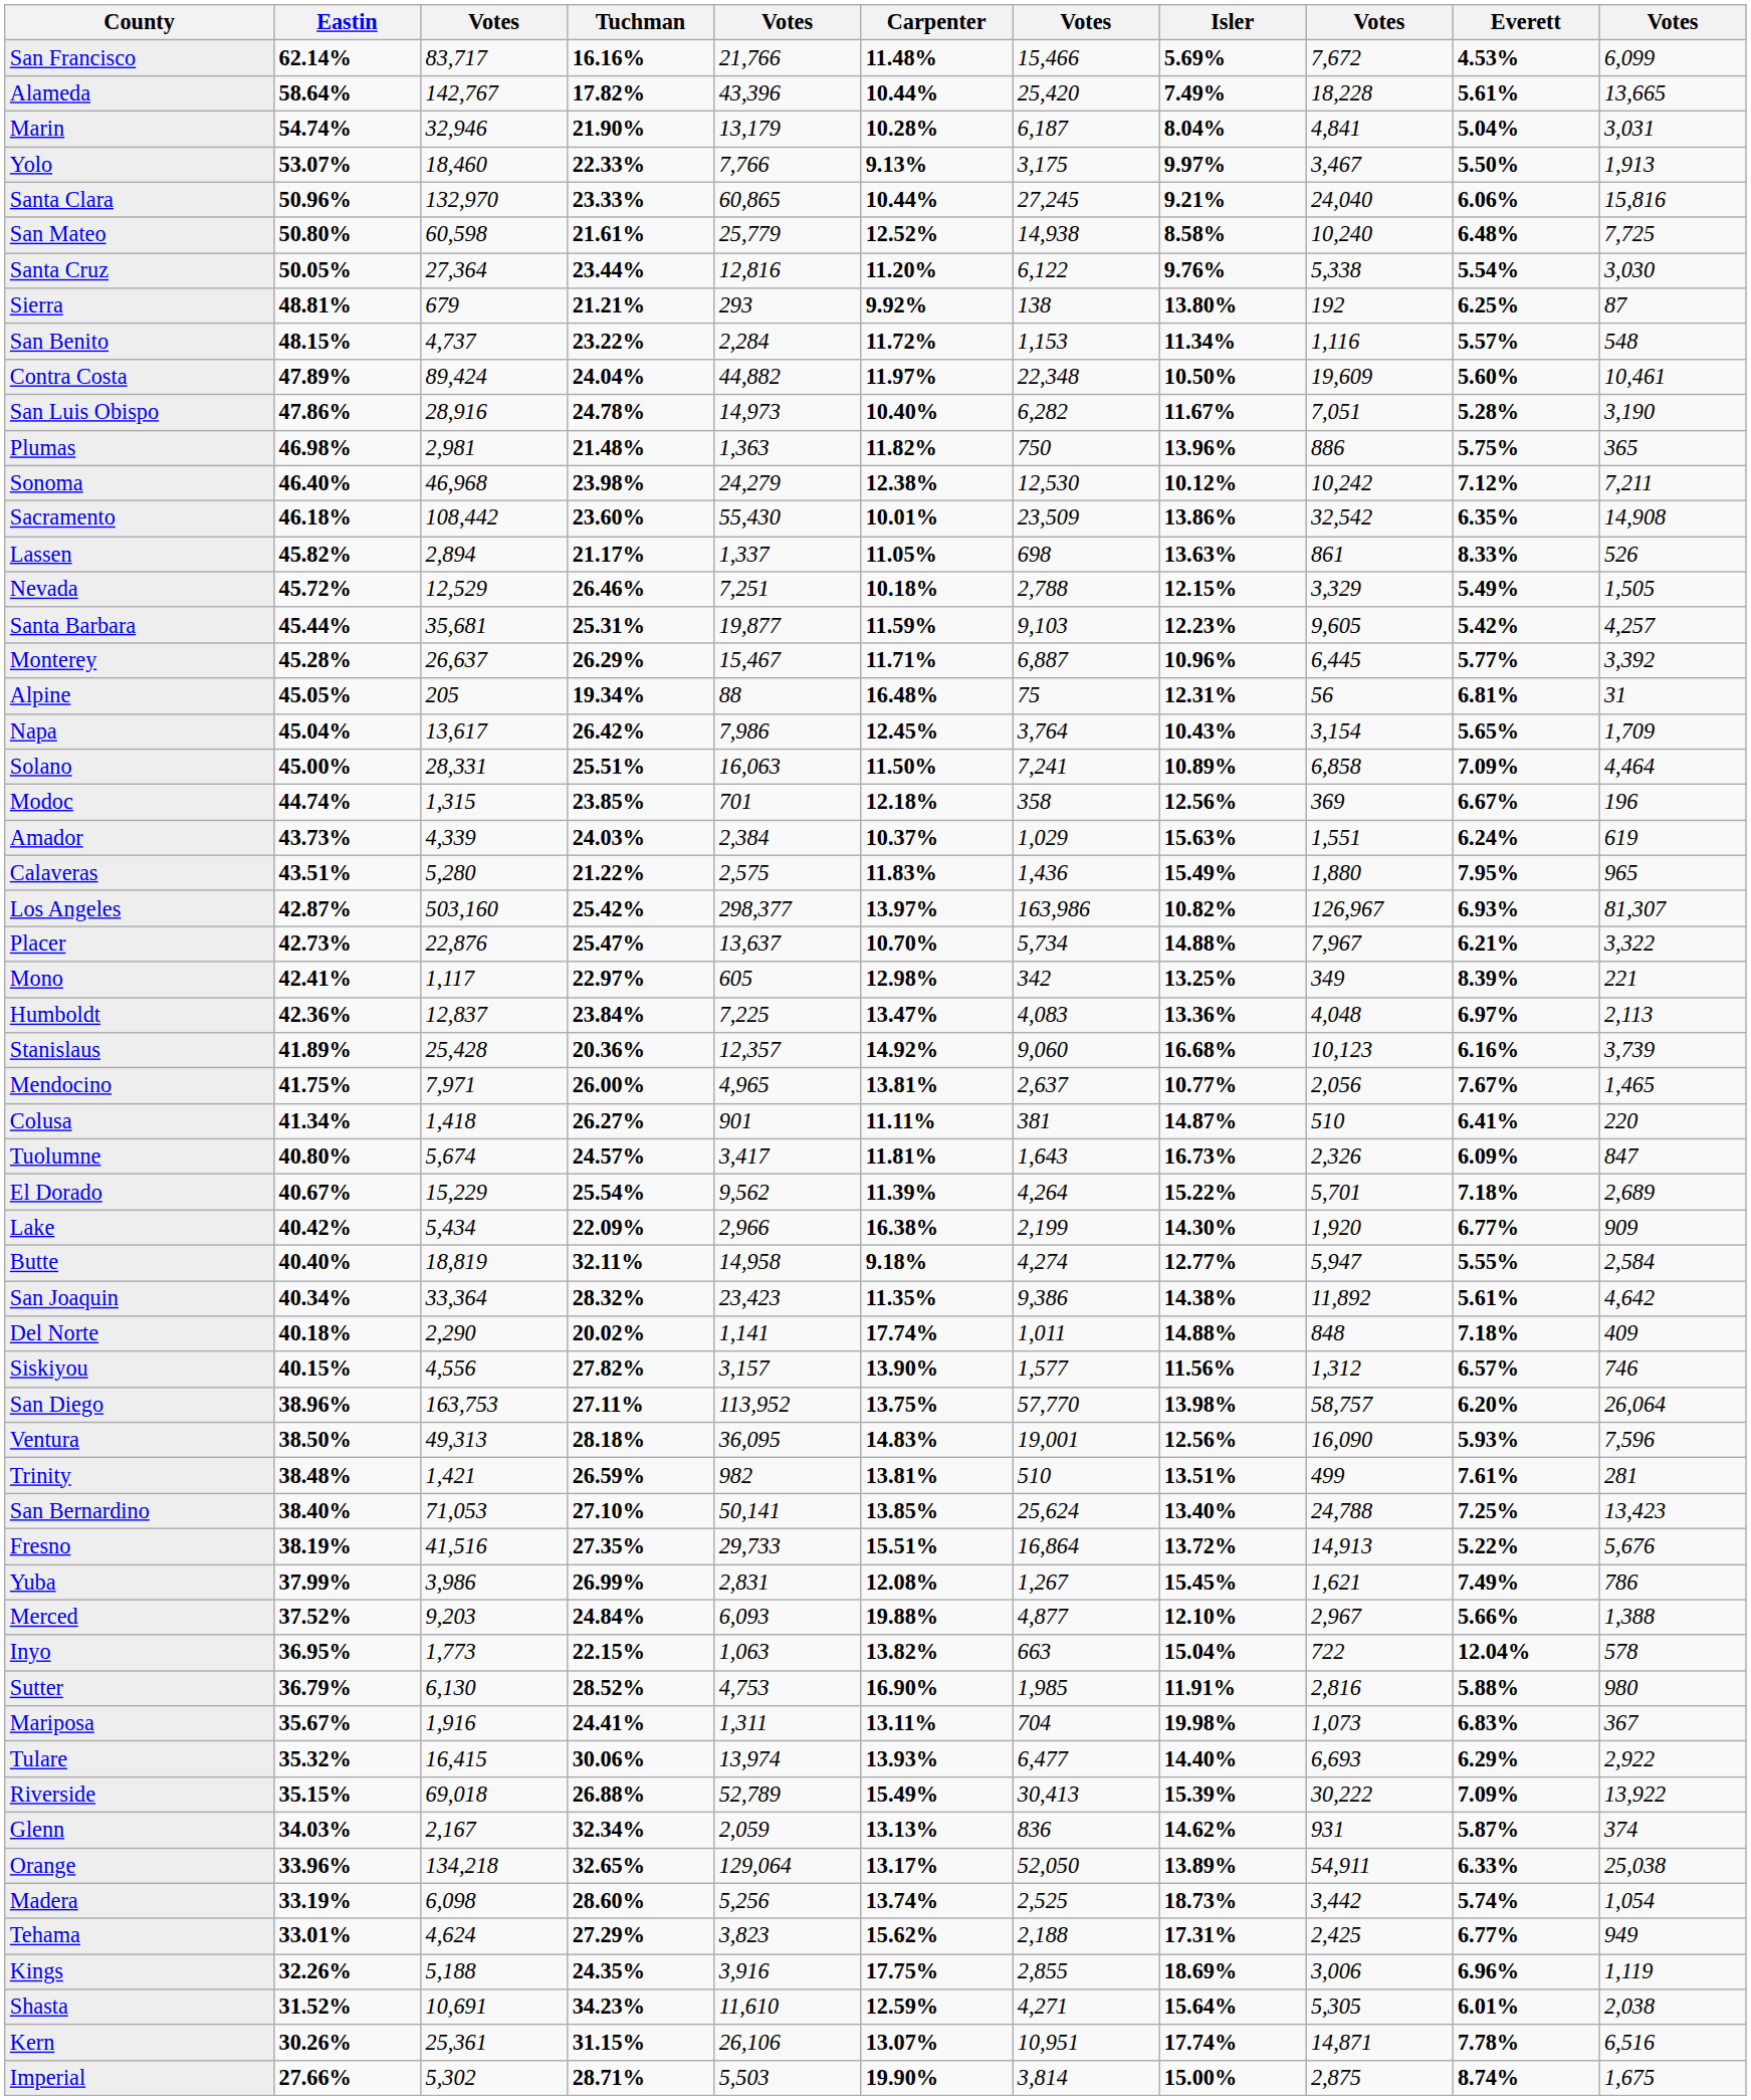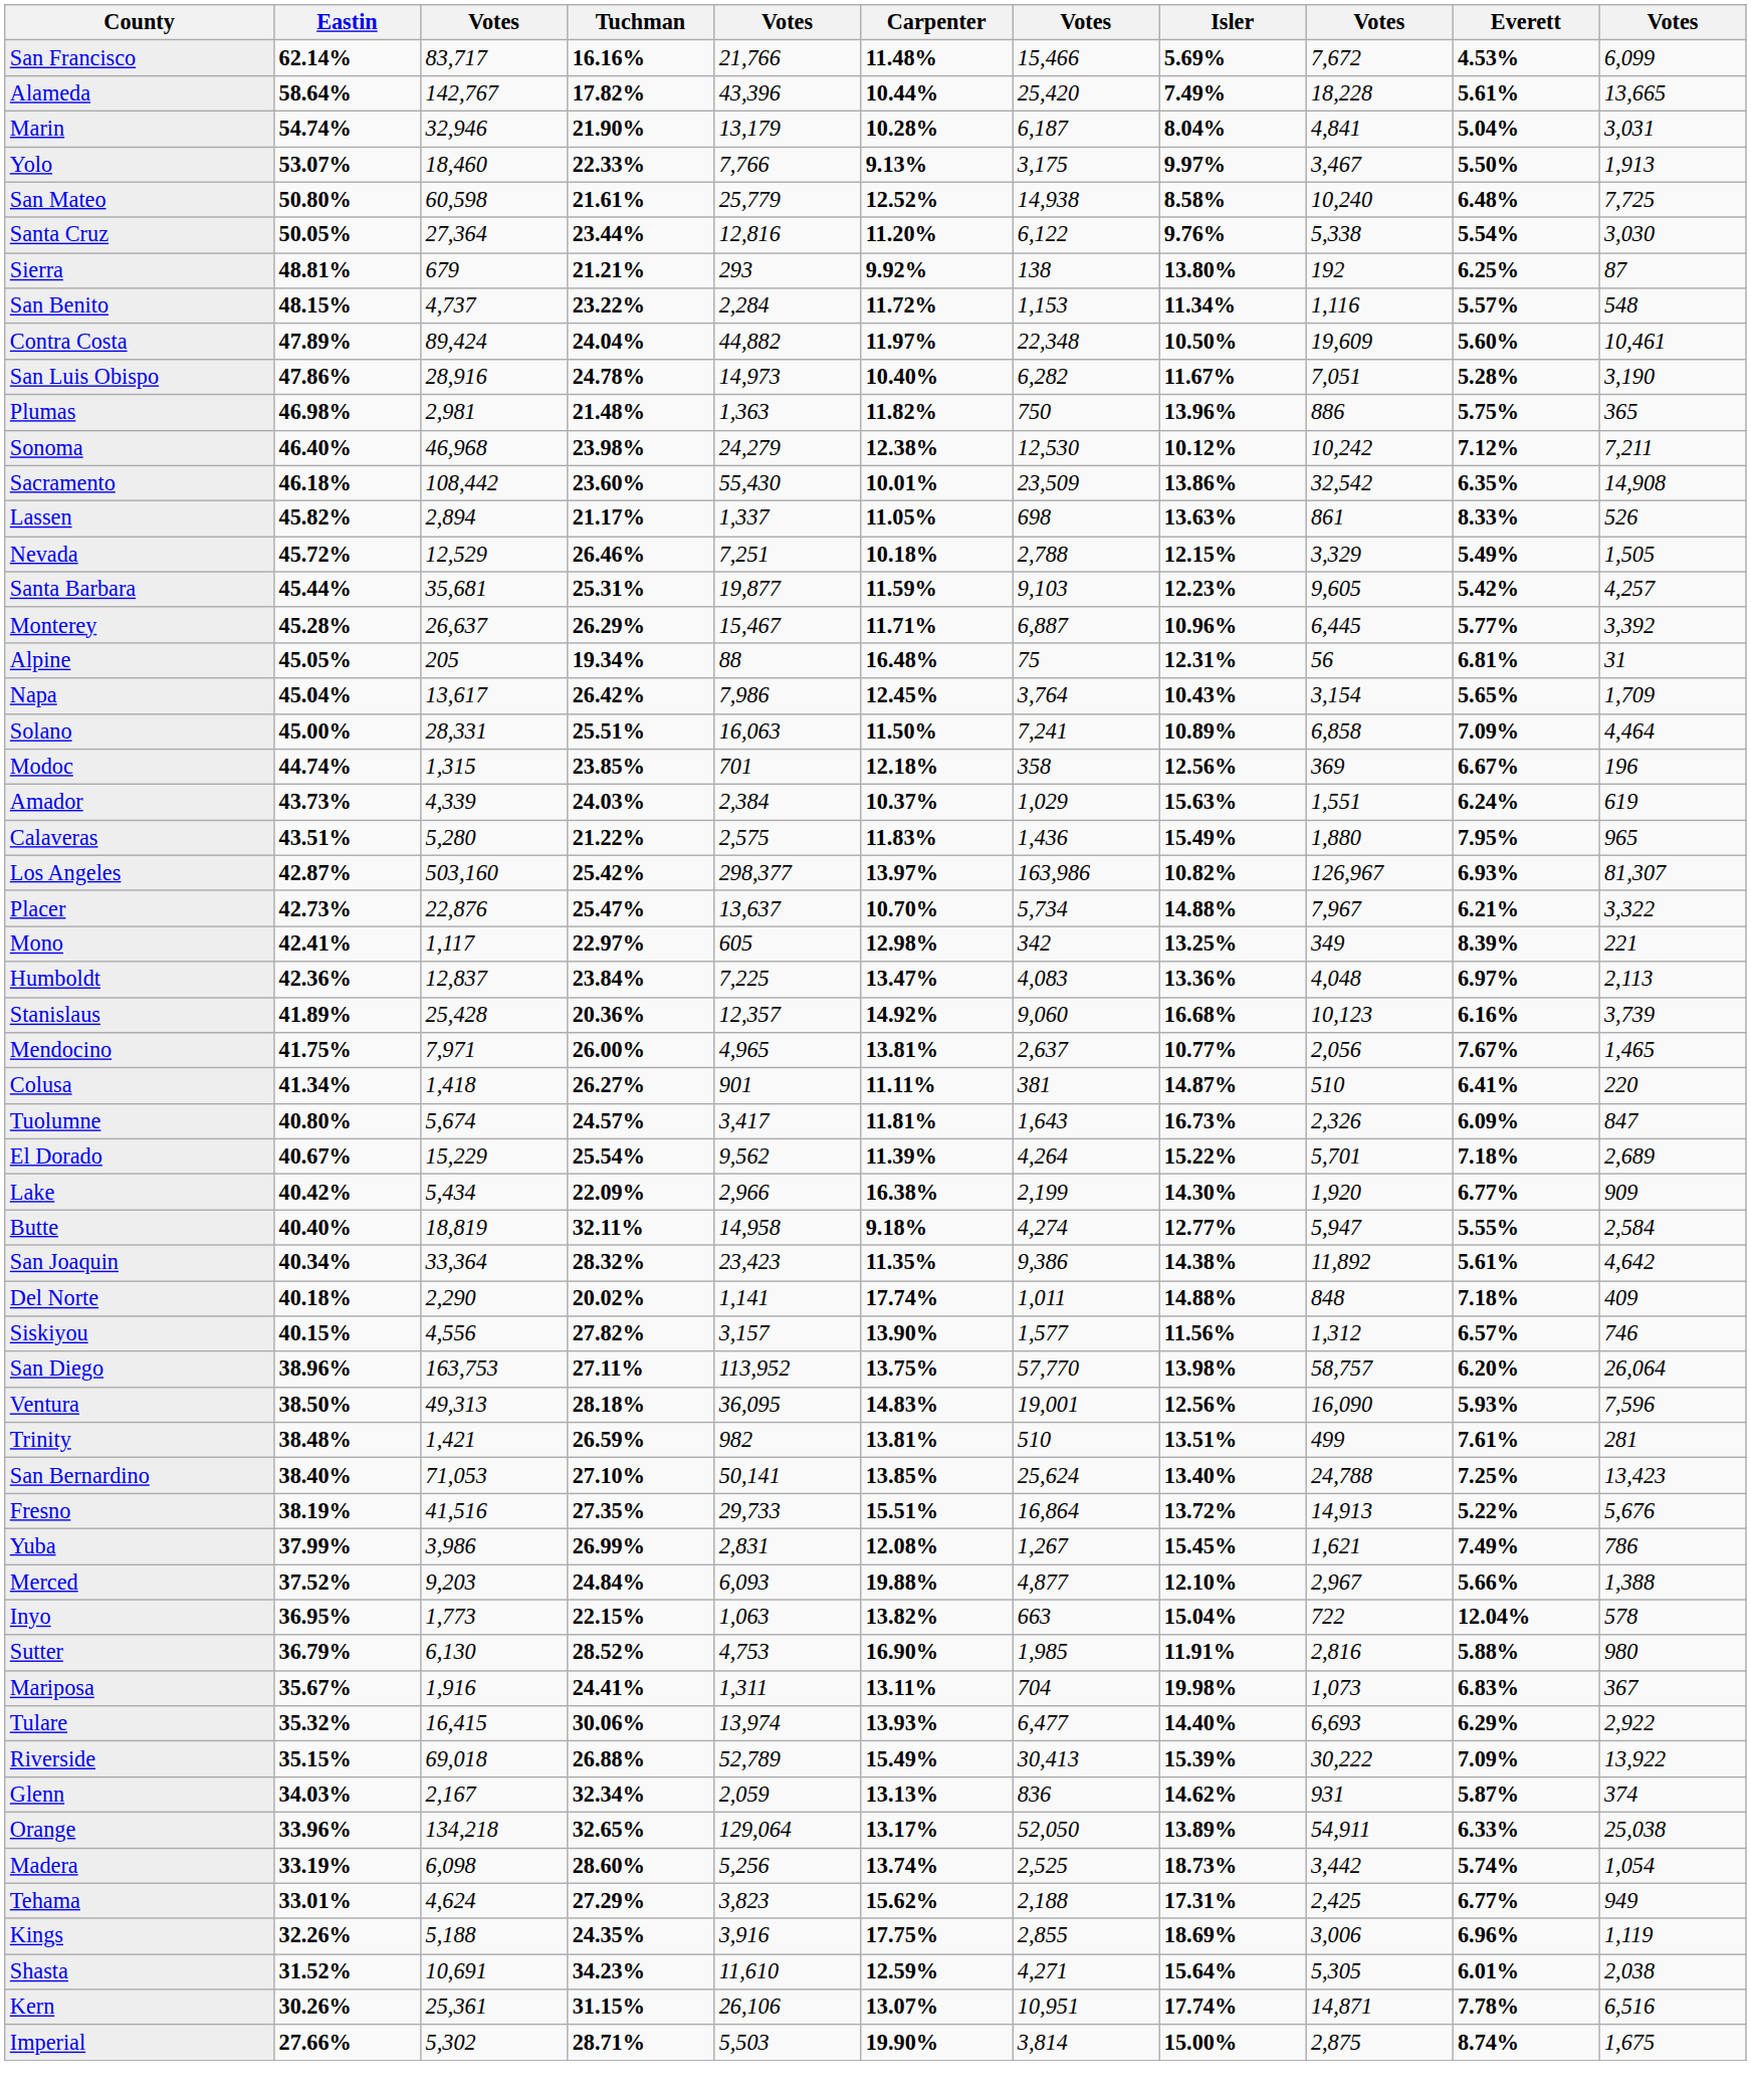- row: Santa Clara | 50.96% | 132,970 | 23.33% | 60,865 | 10.44% | 27,245 | 9.21% | 24,040 | 6.06% | 15,816
